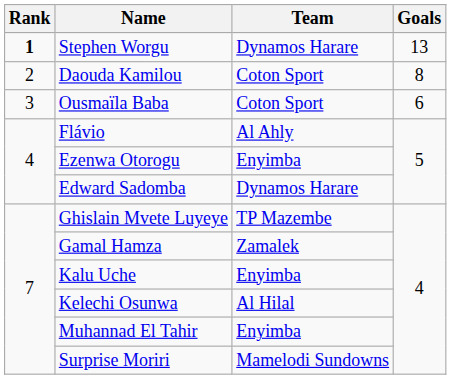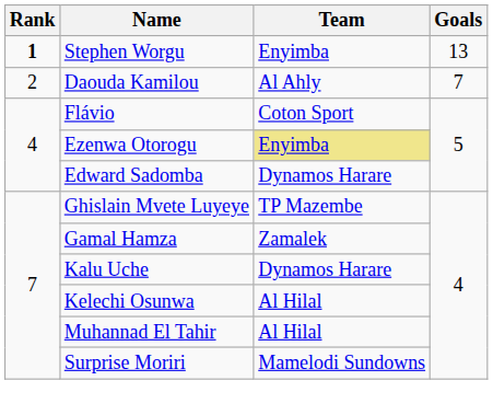Stephen Worgu | Team: Dynamos Harare -> Enyimba
Daouda Kamilou | Team: Coton Sport -> Al Ahly
Daouda Kamilou | Goals: 8 -> 7
- row: 3 | Ousmaïla Baba | Coton Sport | 6
Flávio | Team: Al Ahly -> Coton Sport
Ezenwa Otorogu | Team: no background -> khaki background
Kalu Uche | Team: Enyimba -> Dynamos Harare
Muhannad El Tahir | Team: Enyimba -> Al Hilal
